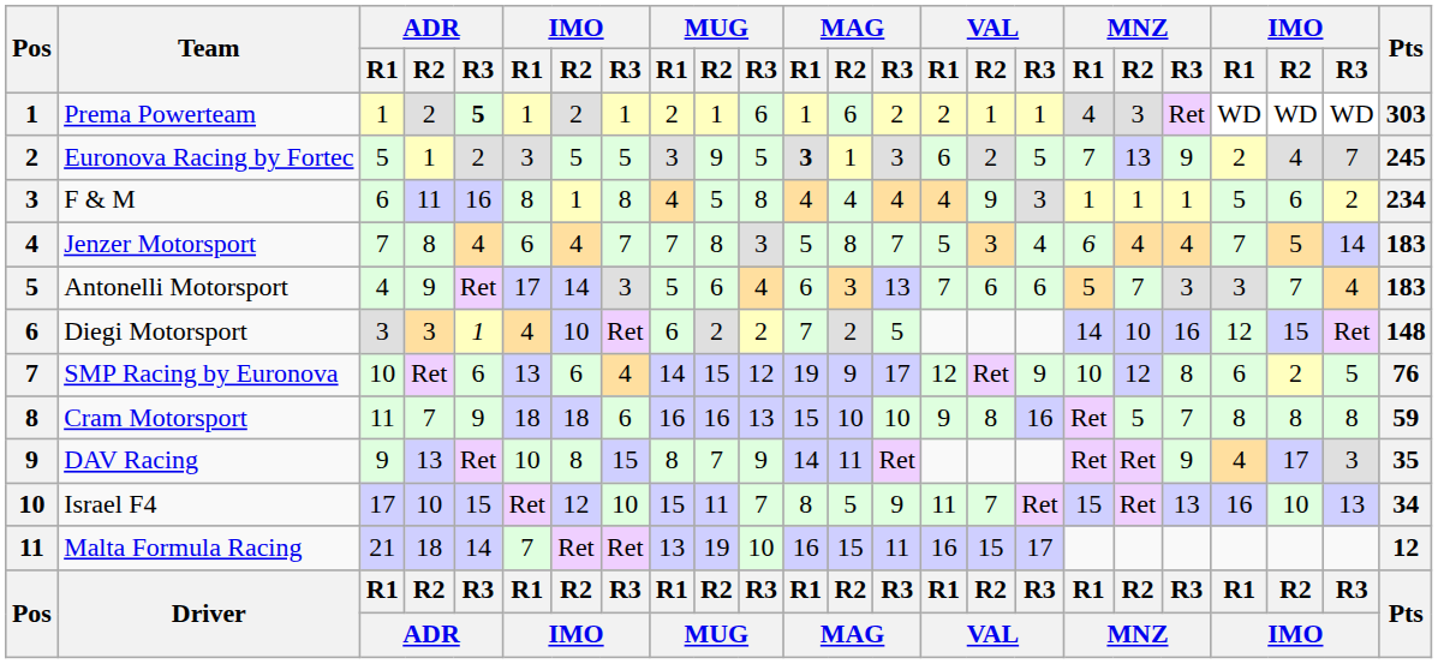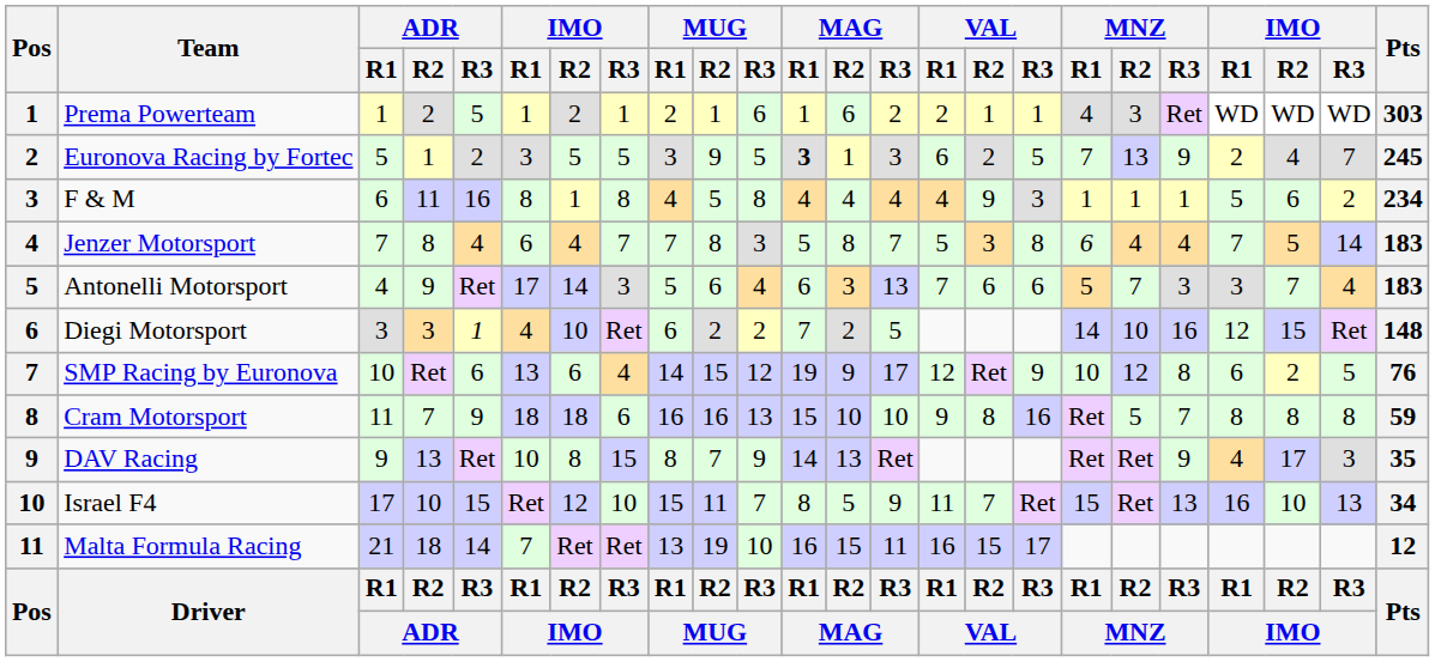Prema Powerteam | ADR / R3: bold -> normal
Jenzer Motorsport | VAL / R3: 4 -> 8
DAV Racing | MAG / R2: 11 -> 13
